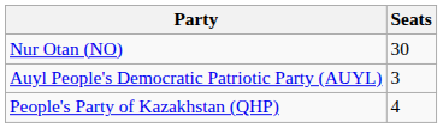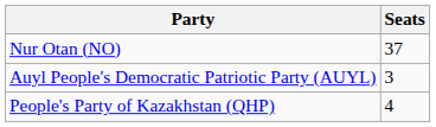Nur Otan (NO) | Seats: 30 -> 37
